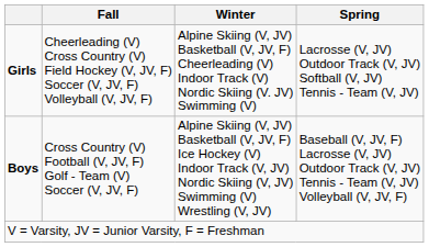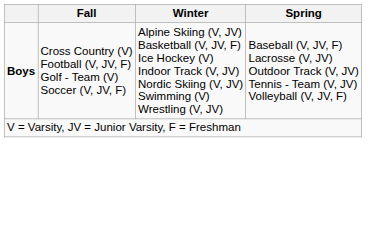- row: Girls | Cheerleading (V) Cross Country (V) Field Hockey (V, JV, F) Soccer (V, JV, F) Volleyball (V, JV, F) | Alpine Skiing (V, JV) Basketball (V, JV, F) Cheerleading (V) Indoor Track (V) Nordic Skiing (V. JV) Swimming (V) | Lacrosse (V, JV) Outdoor Track (V, JV) Softball (V, JV) Tennis - Team (V, JV)
